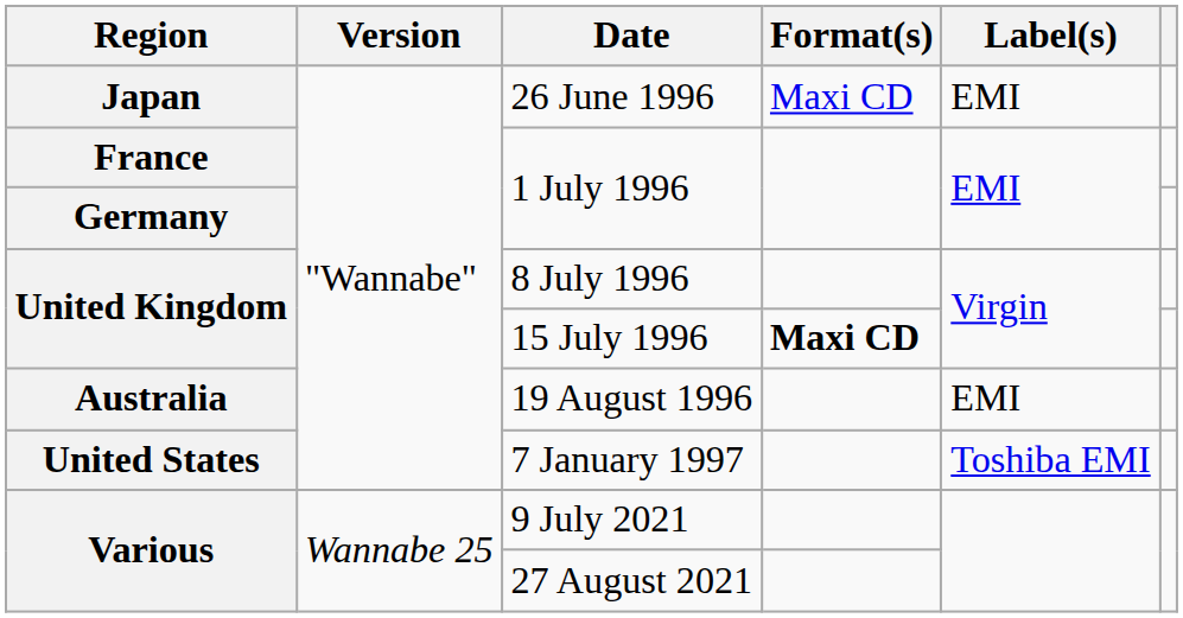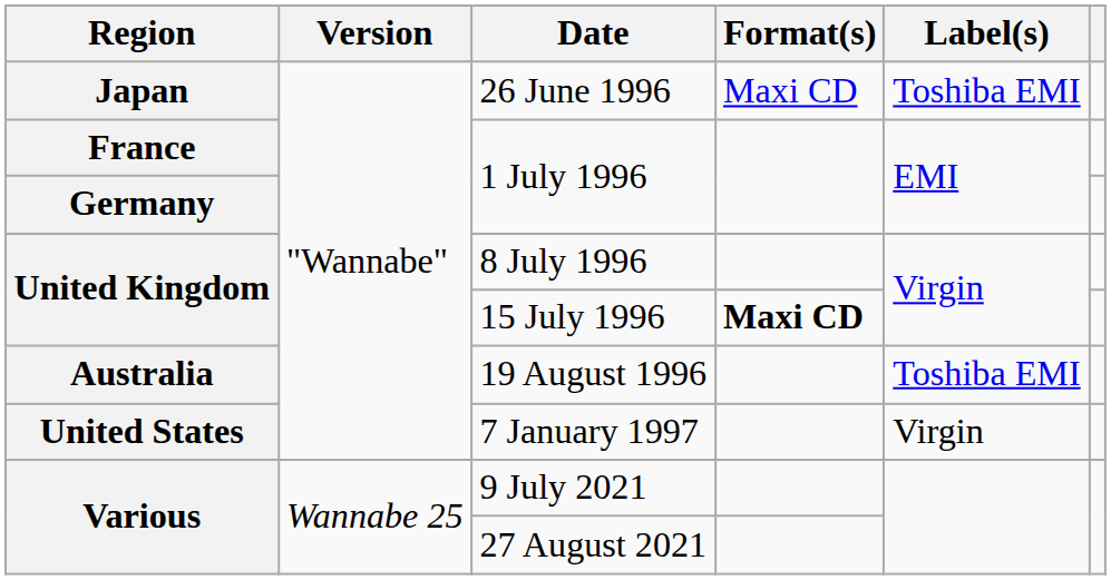26 June 1996 | Label(s): EMI -> Toshiba EMI
19 August 1996 | Label(s): EMI -> Toshiba EMI
7 January 1997 | Label(s): Toshiba EMI -> Virgin
